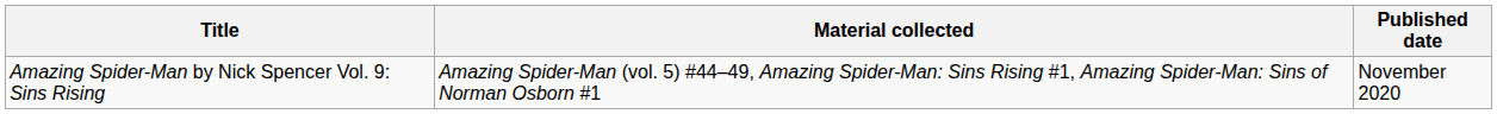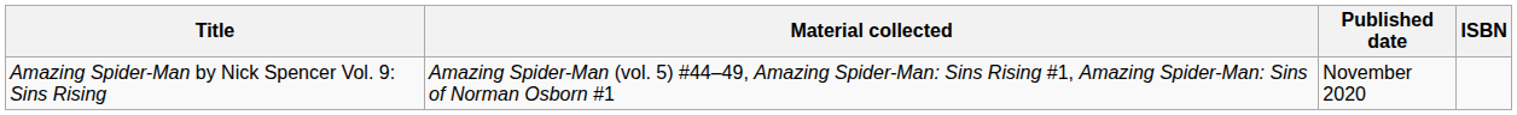+ column: ISBN
